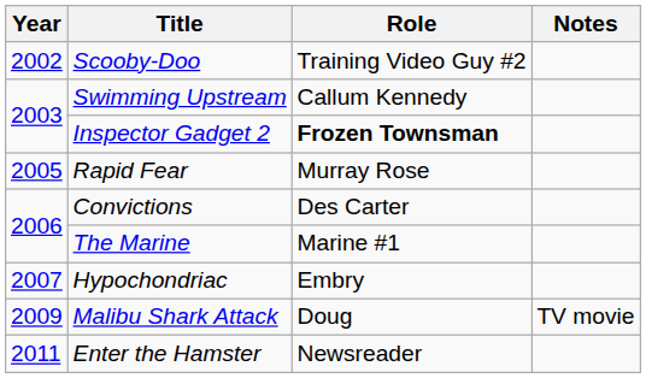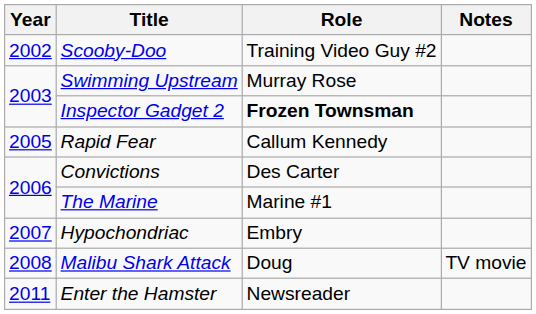Swimming Upstream | Role: Callum Kennedy -> Murray Rose
Rapid Fear | Role: Murray Rose -> Callum Kennedy
Malibu Shark Attack | Year: 2009 -> 2008
